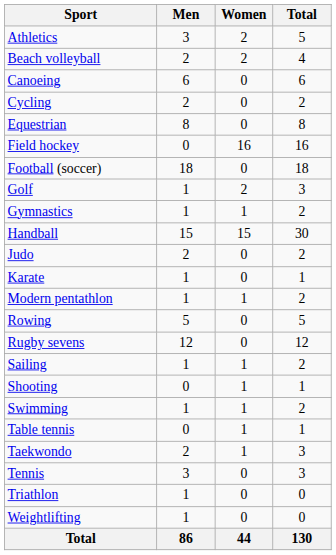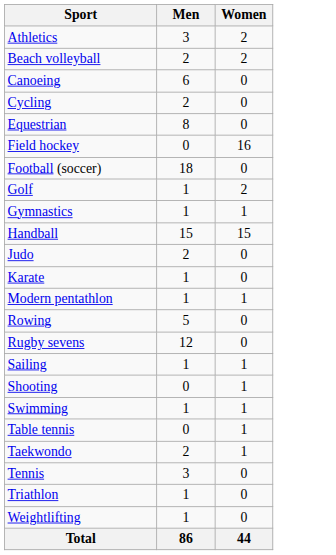- column: Total | 5 | 4 | 6 | 2 | 8 | 16 | 18 | 3 | 2 | 30 | 2 | 1 | 2 | 5 | 12 | 2 | 1 | 2 | 1 | 3 | 3 | 0 | 0 | 130
